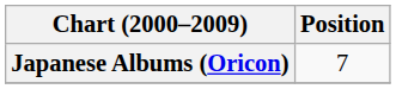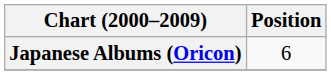Japanese Albums (Oricon) | Position: 7 -> 6
